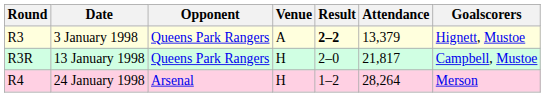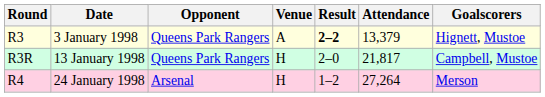24 January 1998 | Attendance: 28,264 -> 27,264
